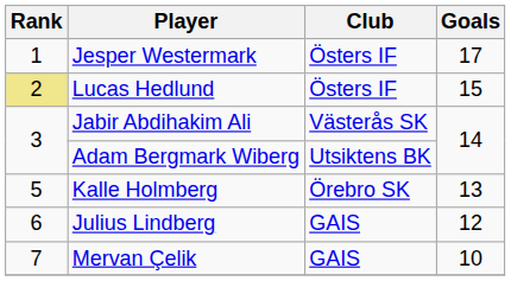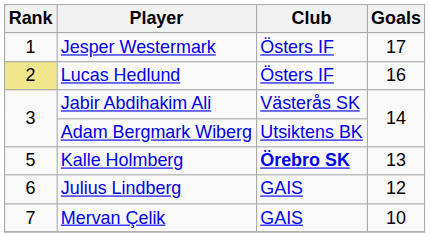Lucas Hedlund | Goals: 15 -> 16
Kalle Holmberg | Club: normal -> bold
